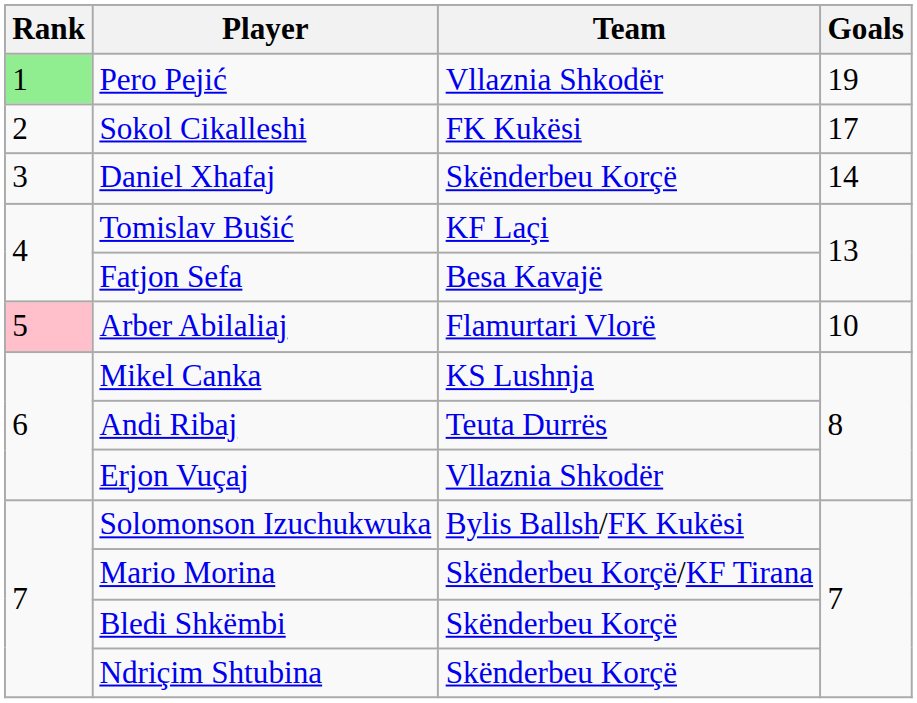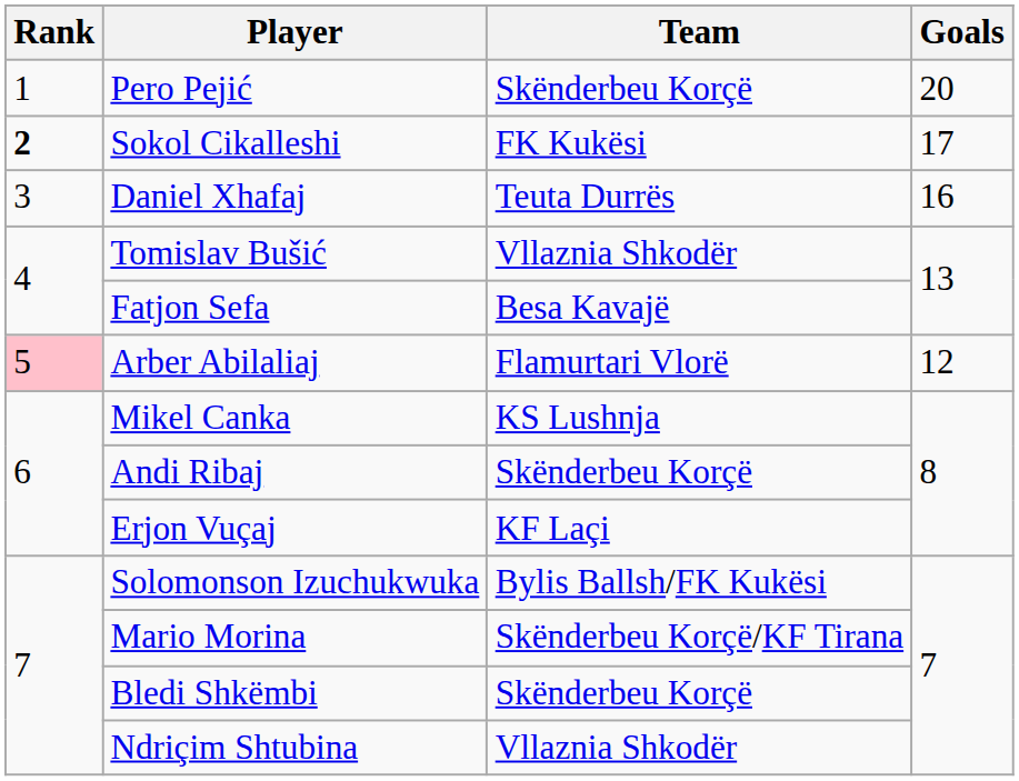Pero Pejić | Rank: lightgreen background -> no background
Pero Pejić | Team: Vllaznia Shkodër -> Skënderbeu Korçë
Pero Pejić | Goals: 19 -> 20
Sokol Cikalleshi | Rank: normal -> bold
Daniel Xhafaj | Team: Skënderbeu Korçë -> Teuta Durrës
Daniel Xhafaj | Goals: 14 -> 16
Tomislav Bušić | Team: KF Laçi -> Vllaznia Shkodër
Arber Abilaliaj | Goals: 10 -> 12
Andi Ribaj | Team: Teuta Durrës -> Skënderbeu Korçë
Erjon Vuçaj | Team: Vllaznia Shkodër -> KF Laçi
Ndriçim Shtubina | Team: Skënderbeu Korçë -> Vllaznia Shkodër
